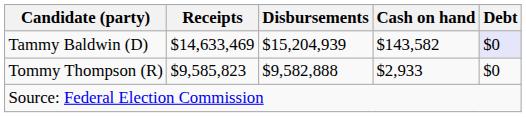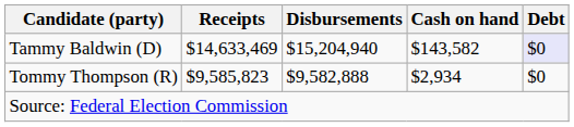Tammy Baldwin (D) | Disbursements: $15,204,939 -> $15,204,940
Tommy Thompson (R) | Cash on hand: $2,933 -> $2,934
